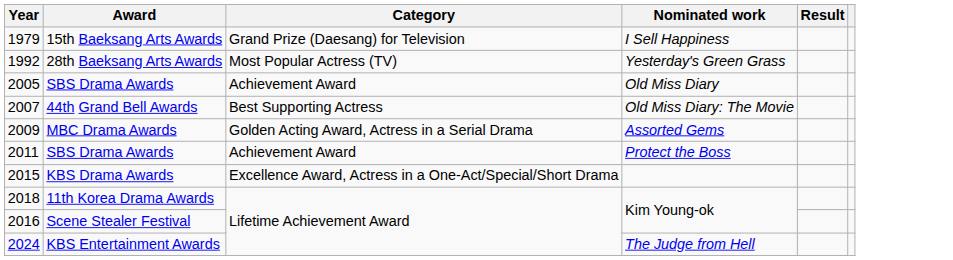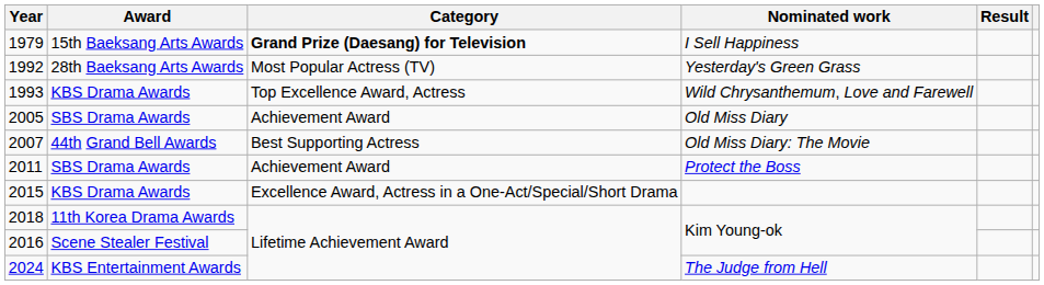I Sell Happiness | Category: normal -> bold
+ row: 1993 | KBS Drama Awards | Top Excellence Award, Actress | Wild Chrysanthemum, Love and Farewell
- row: 2009 | MBC Drama Awards | Golden Acting Award, Actress in a Serial Drama | Assorted Gems
